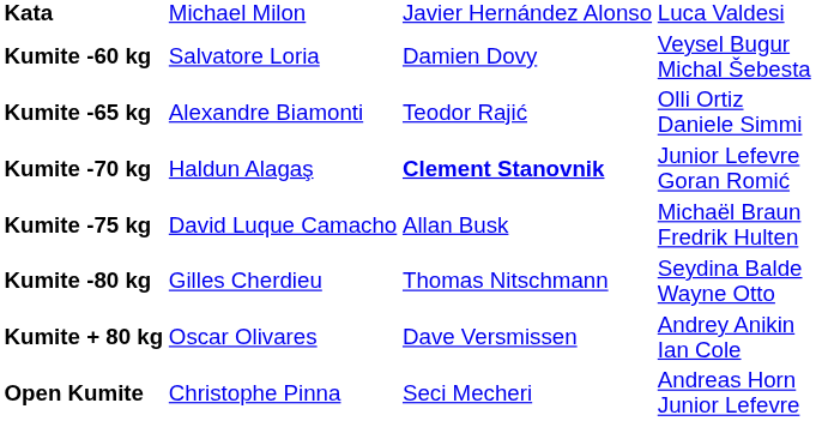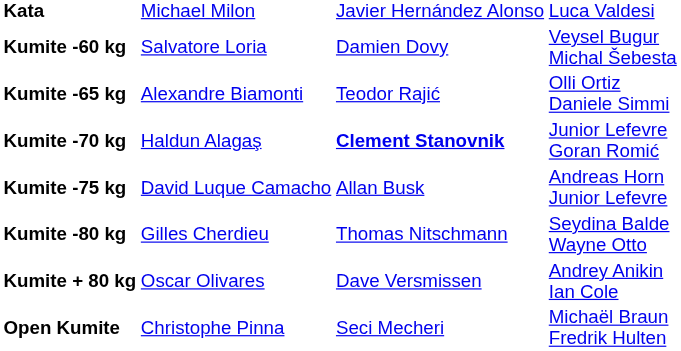Kumite -75 kg | column 4: Michaël Braun Fredrik Hulten -> Andreas Horn Junior Lefevre
Open Kumite | column 4: Andreas Horn Junior Lefevre -> Michaël Braun Fredrik Hulten
